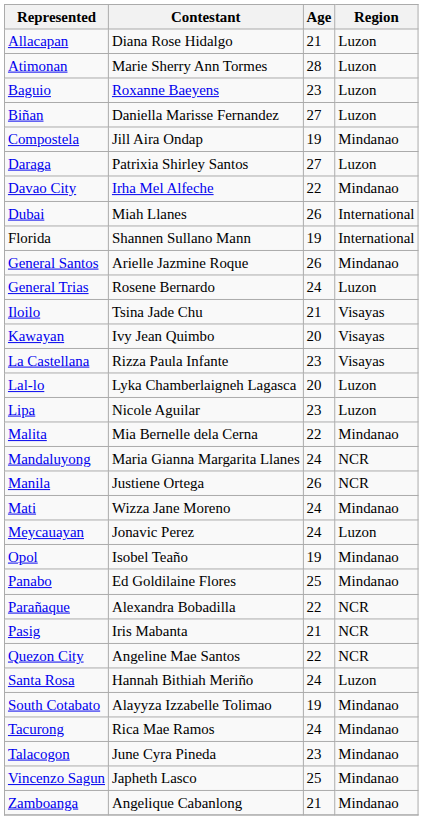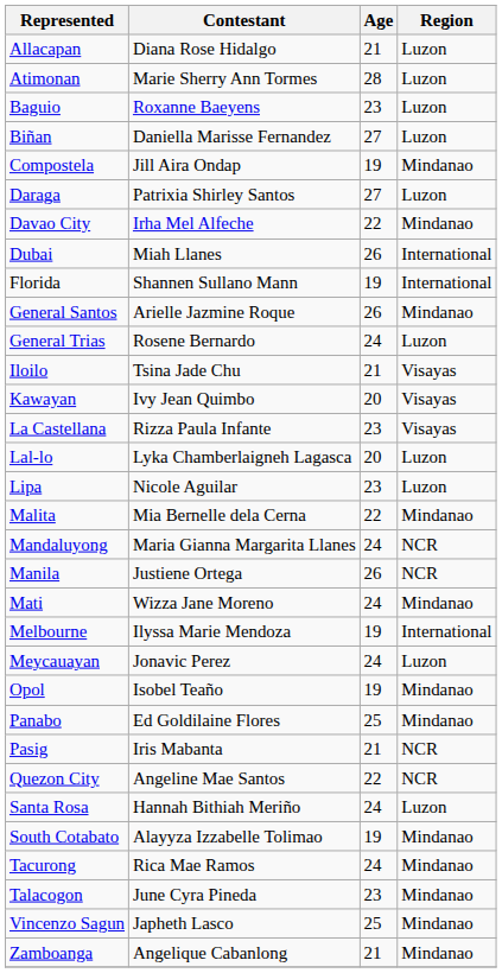+ row: Melbourne | Ilyssa Marie Mendoza | 19 | International
- row: Parañaque | Alexandra Bobadilla | 22 | NCR
